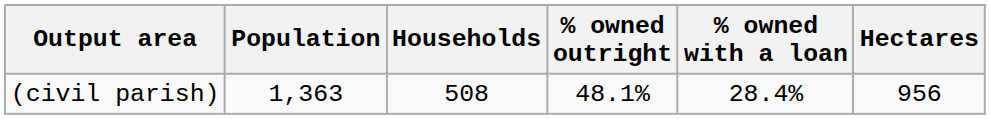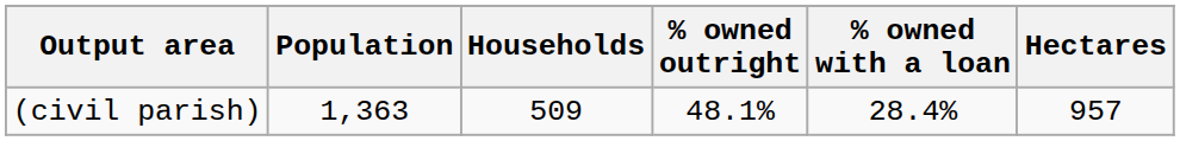(civil parish) | Households: 508 -> 509
(civil parish) | Hectares: 956 -> 957
